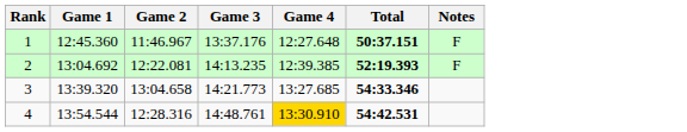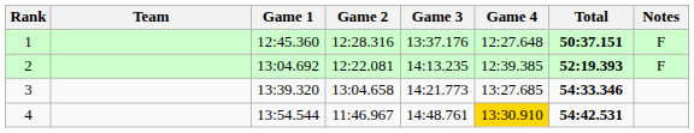+ column: Team
1 | Game 2: 11:46.967 -> 12:28.316
4 | Game 2: 12:28.316 -> 11:46.967
